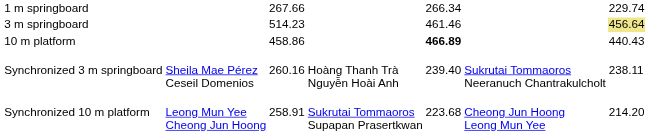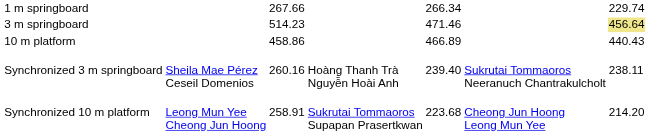3 m springboard | column 5: 461.46 -> 471.46
10 m platform | column 5: bold -> normal
